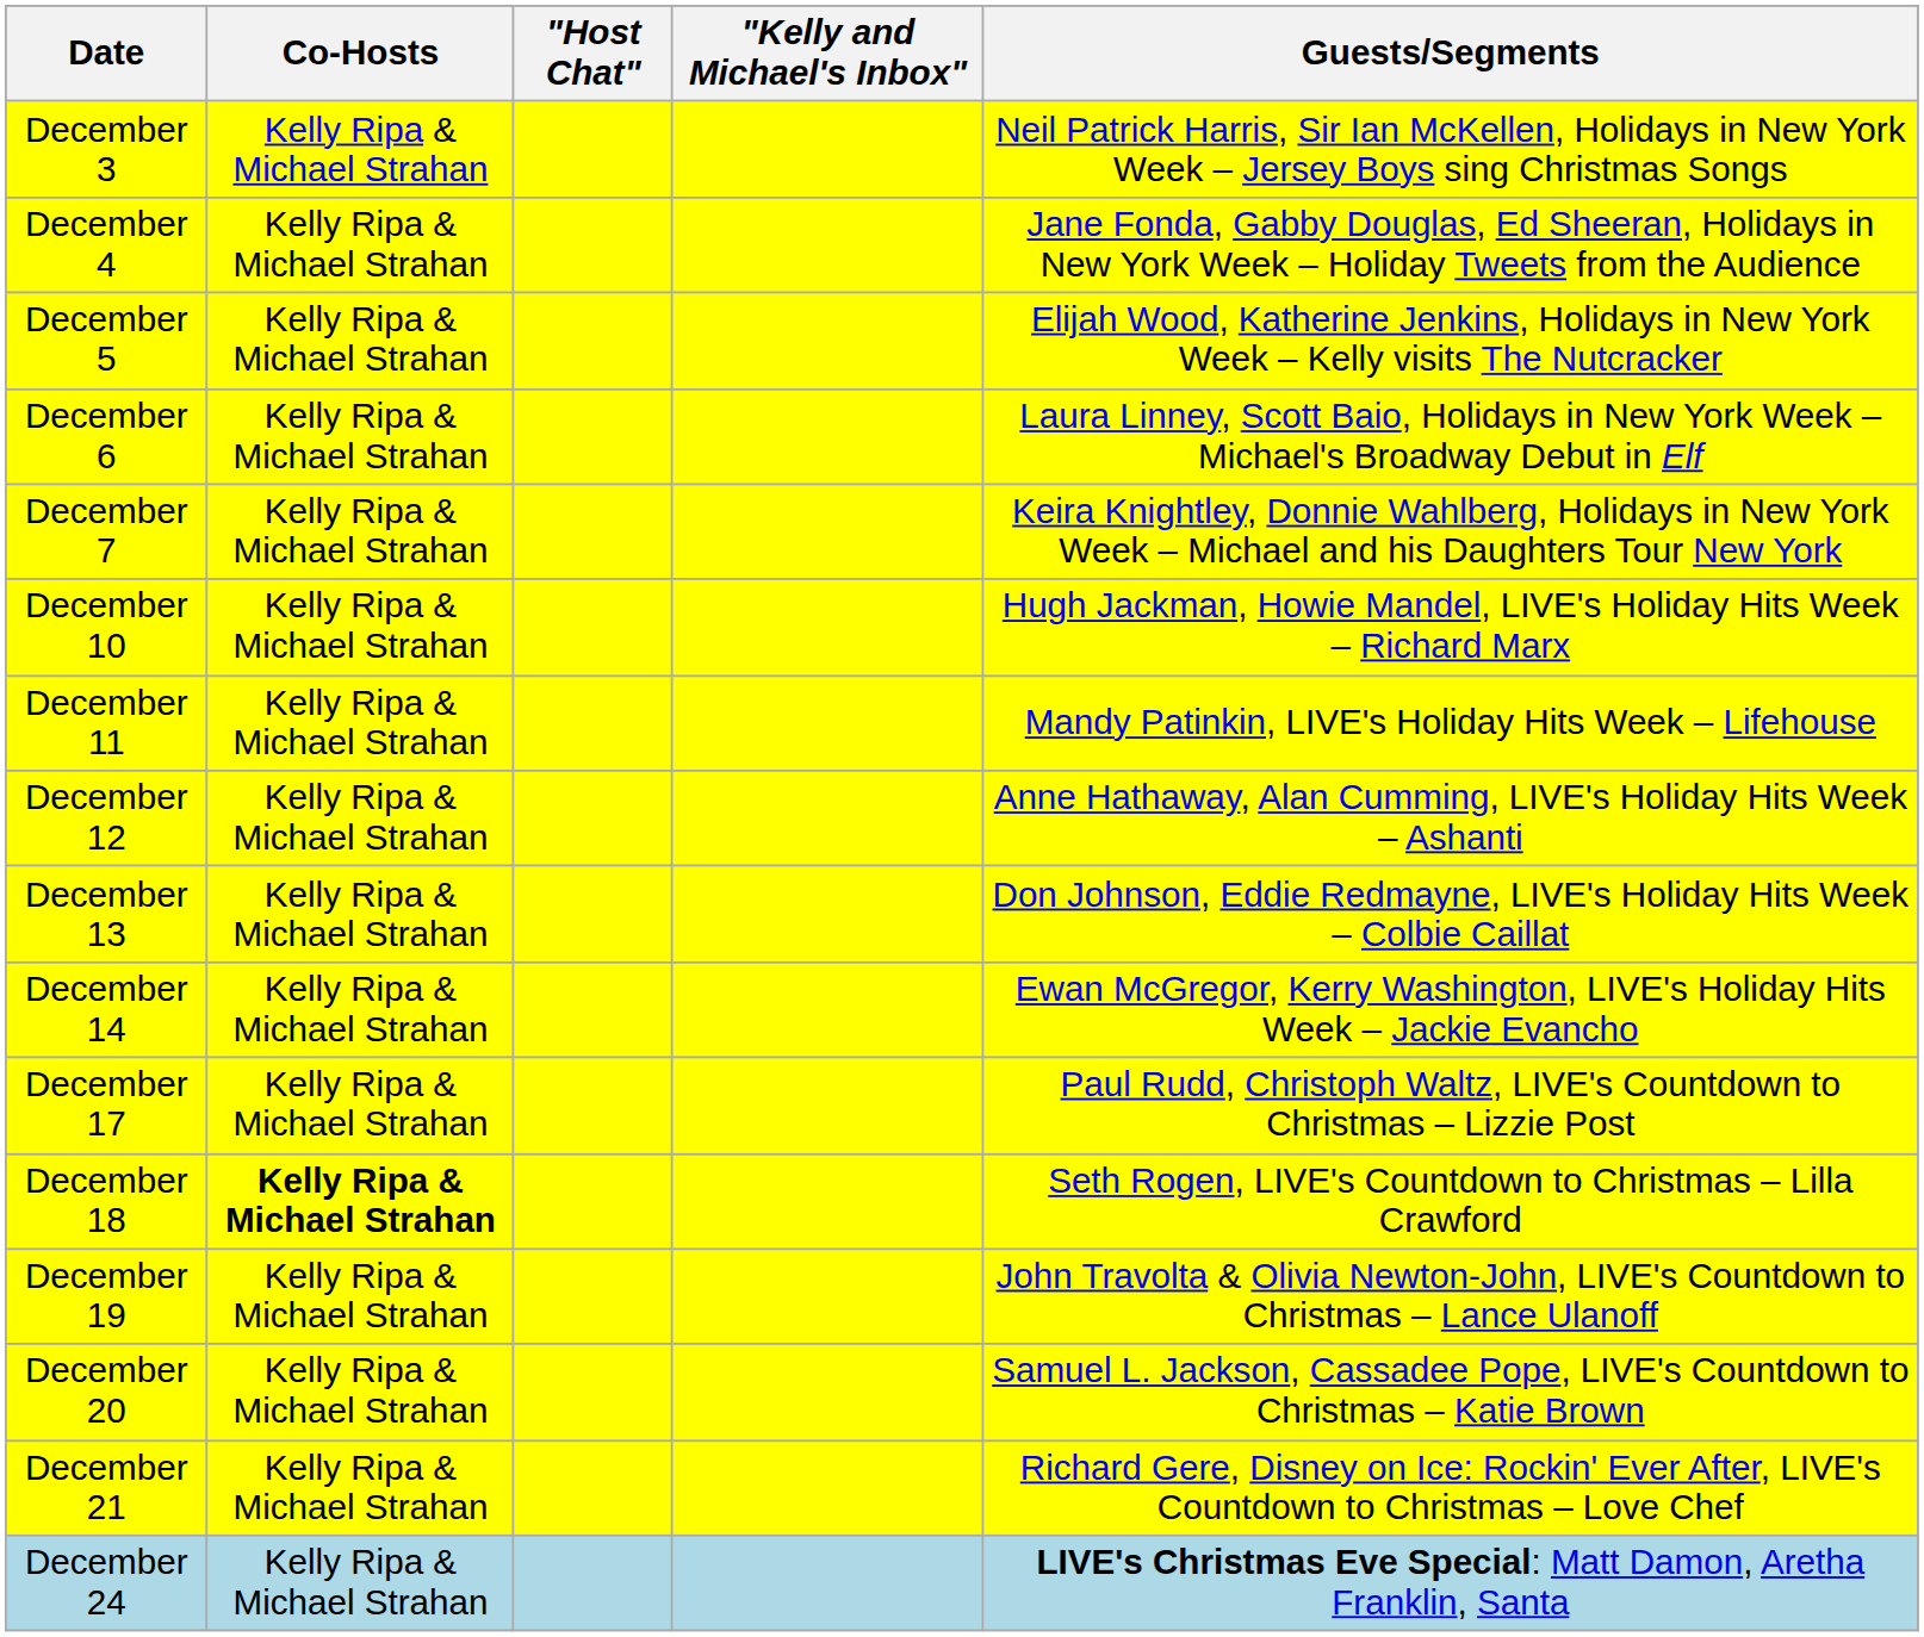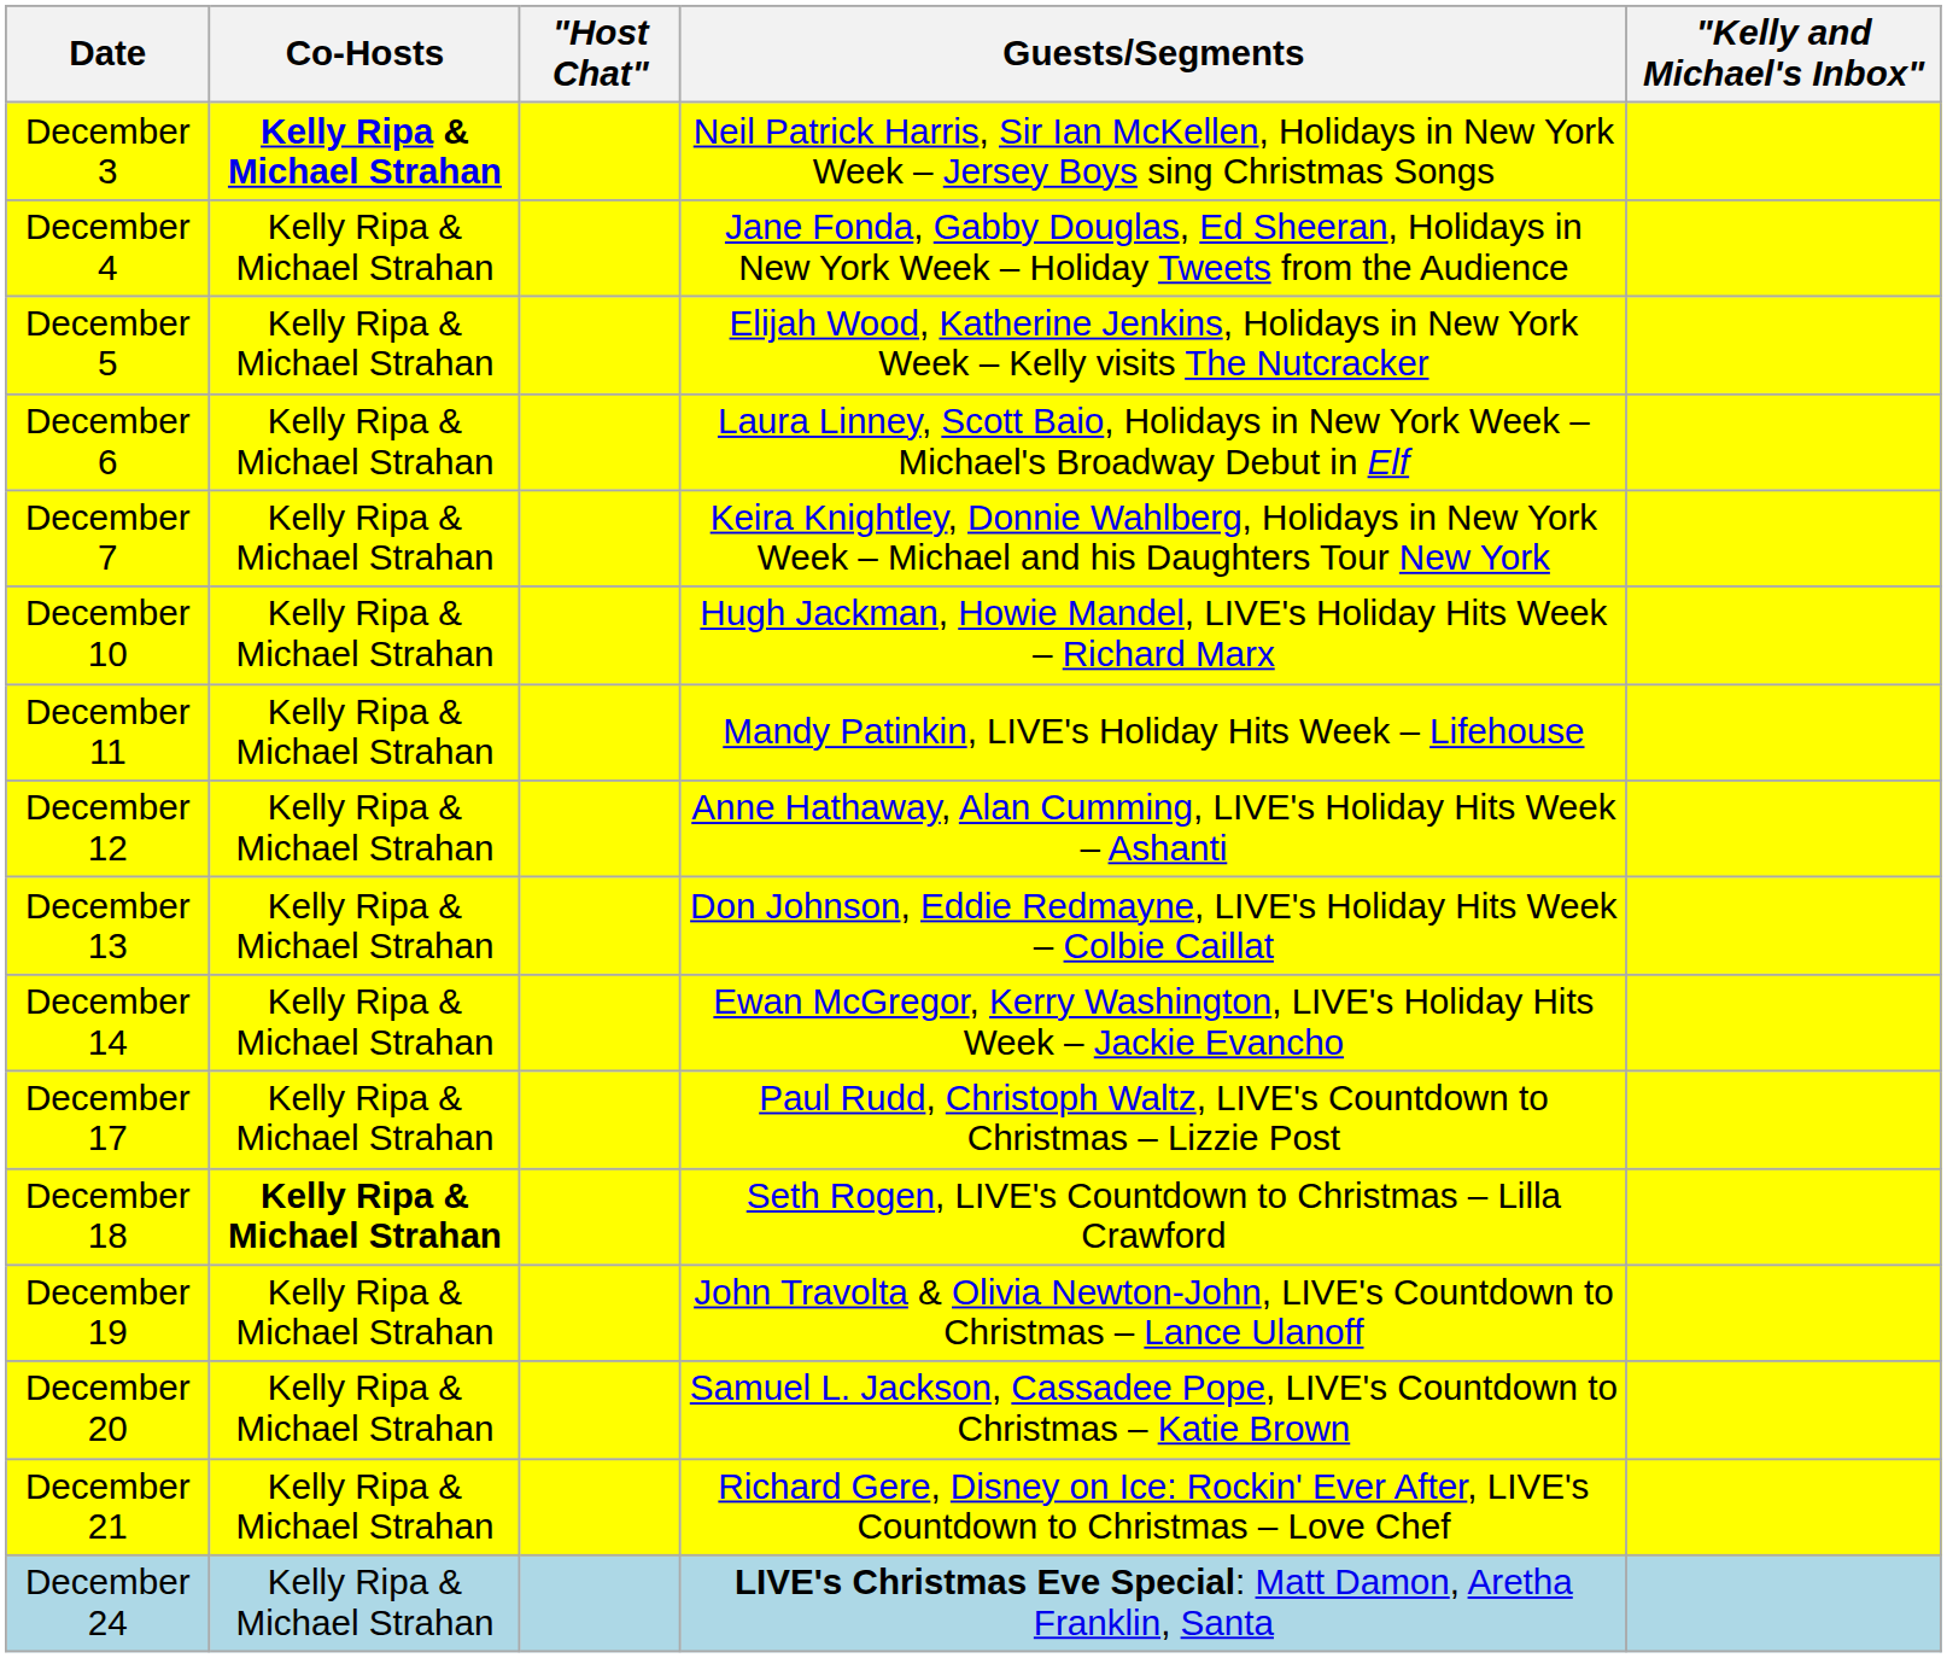columns swapped: Guests/Segments <-> "Kelly and Michael's Inbox"
December 3 | Co-Hosts: normal -> bold
